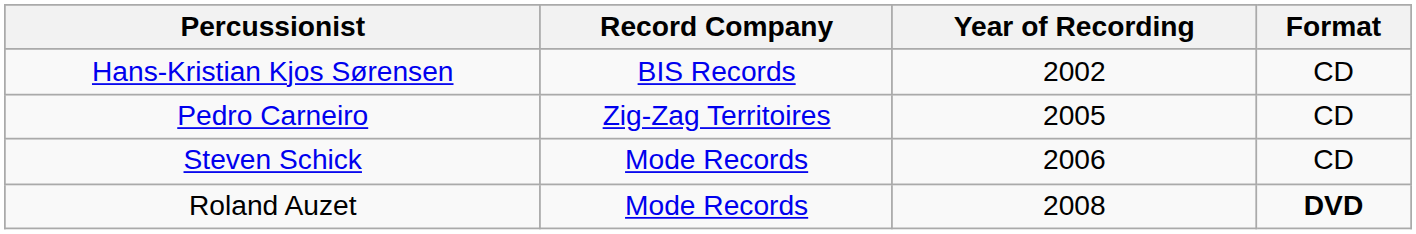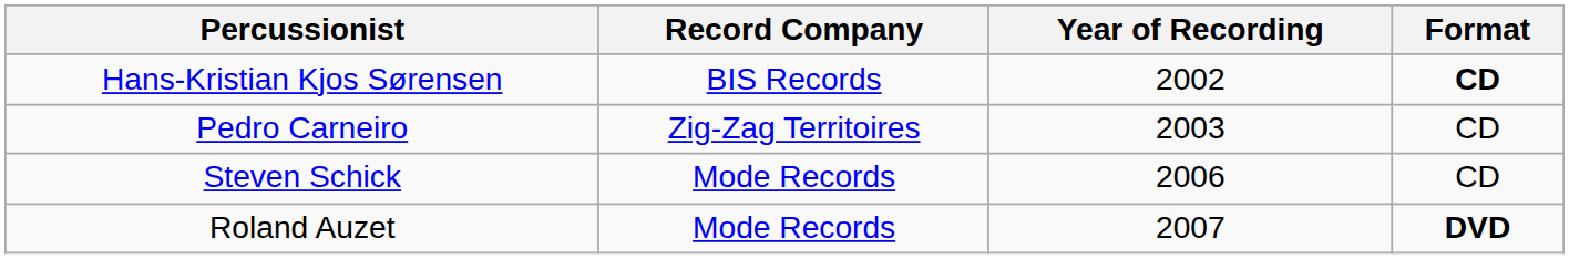Hans-Kristian Kjos Sørensen | Format: normal -> bold
Pedro Carneiro | Year of Recording: 2005 -> 2003
Roland Auzet | Year of Recording: 2008 -> 2007
